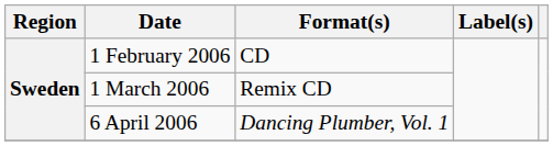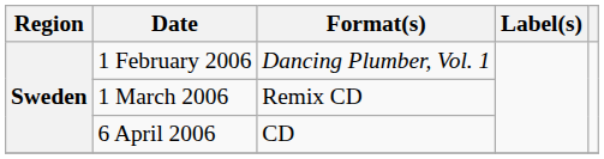1 February 2006 | Format(s): CD -> Dancing Plumber, Vol. 1
6 April 2006 | Format(s): Dancing Plumber, Vol. 1 -> CD
